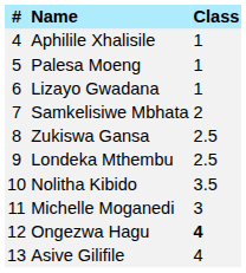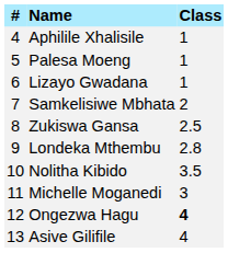Londeka Mthembu | Class: 2.5 -> 2.8
